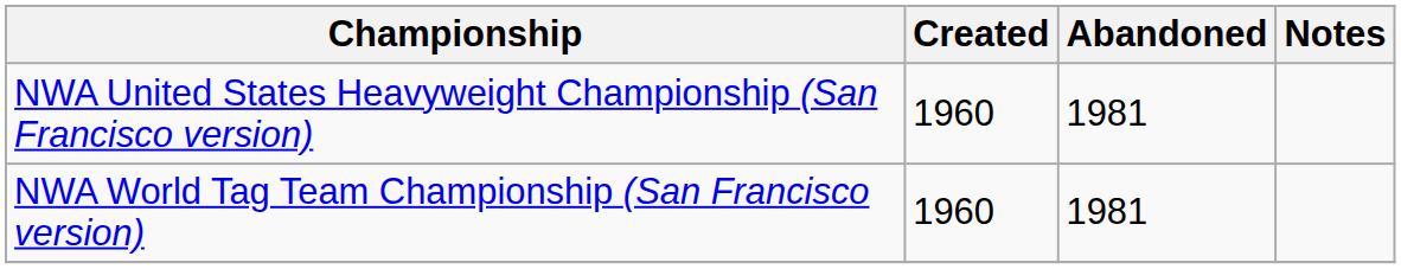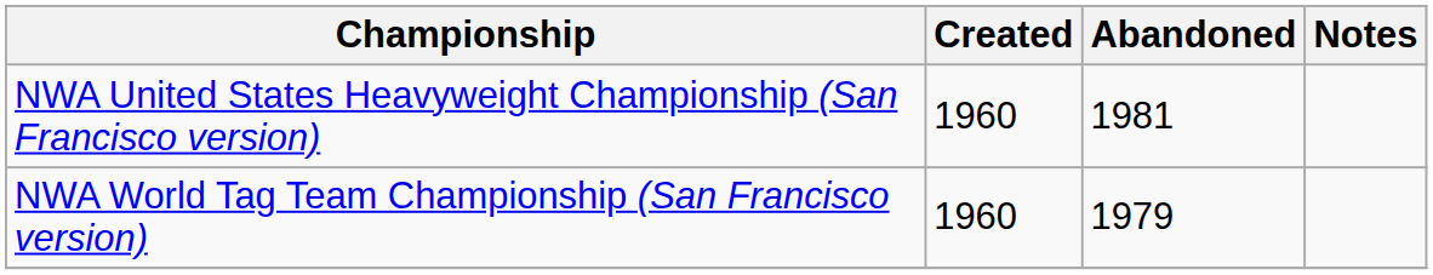NWA World Tag Team Championship (San Francisco version) | Abandoned: 1981 -> 1979
